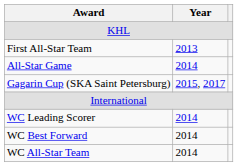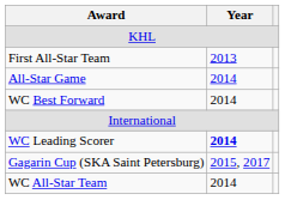rows swapped: Gagarin Cup (SKA Saint Petersburg) <-> WC Best Forward
WC Leading Scorer | Year: normal -> bold
